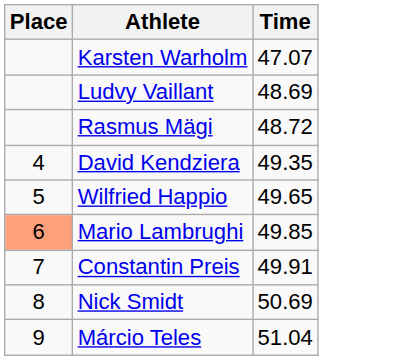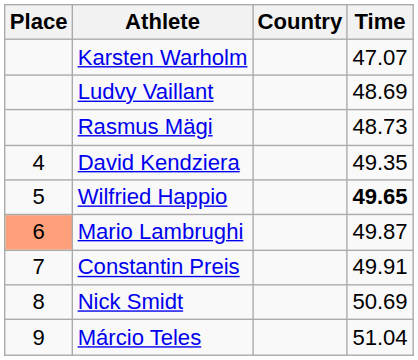+ column: Country
Rasmus Mägi | Time: 48.72 -> 48.73
Wilfried Happio | Time: normal -> bold
Mario Lambrughi | Time: 49.85 -> 49.87
